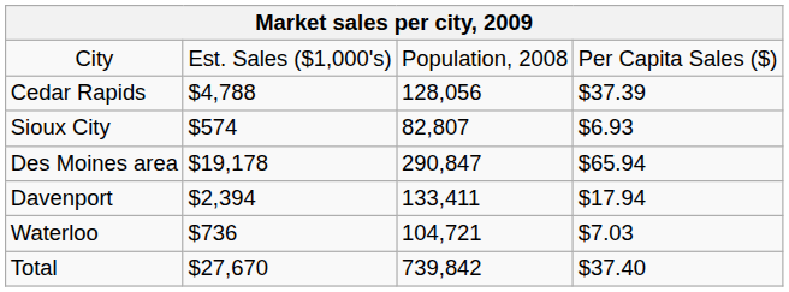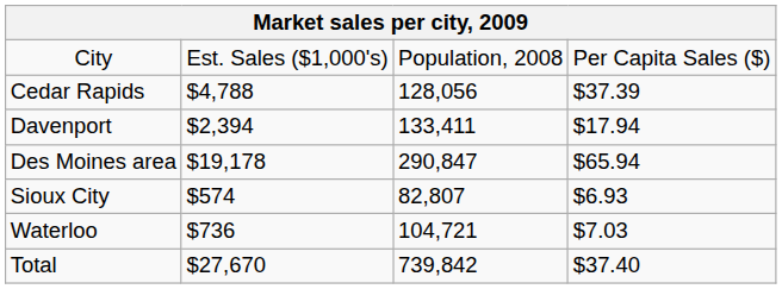rows swapped: Davenport <-> Sioux City
